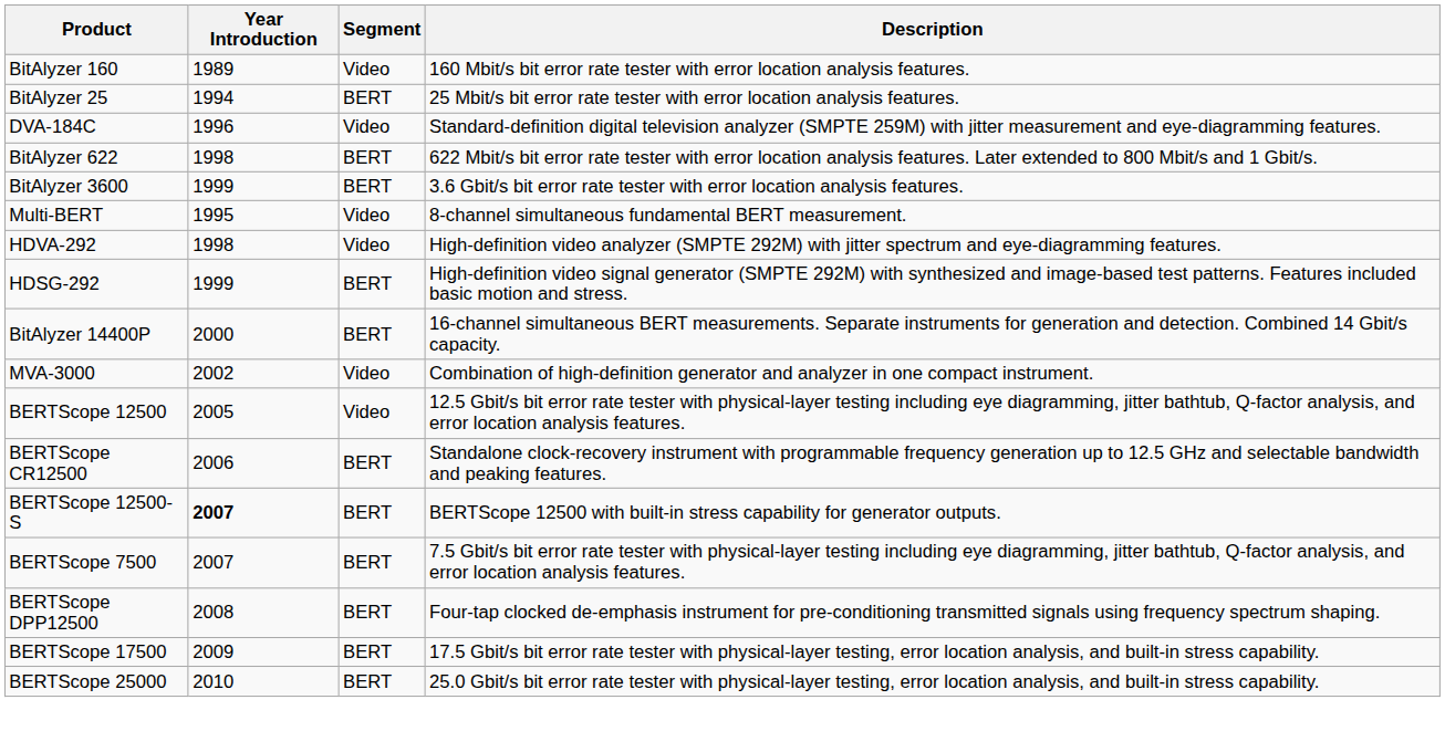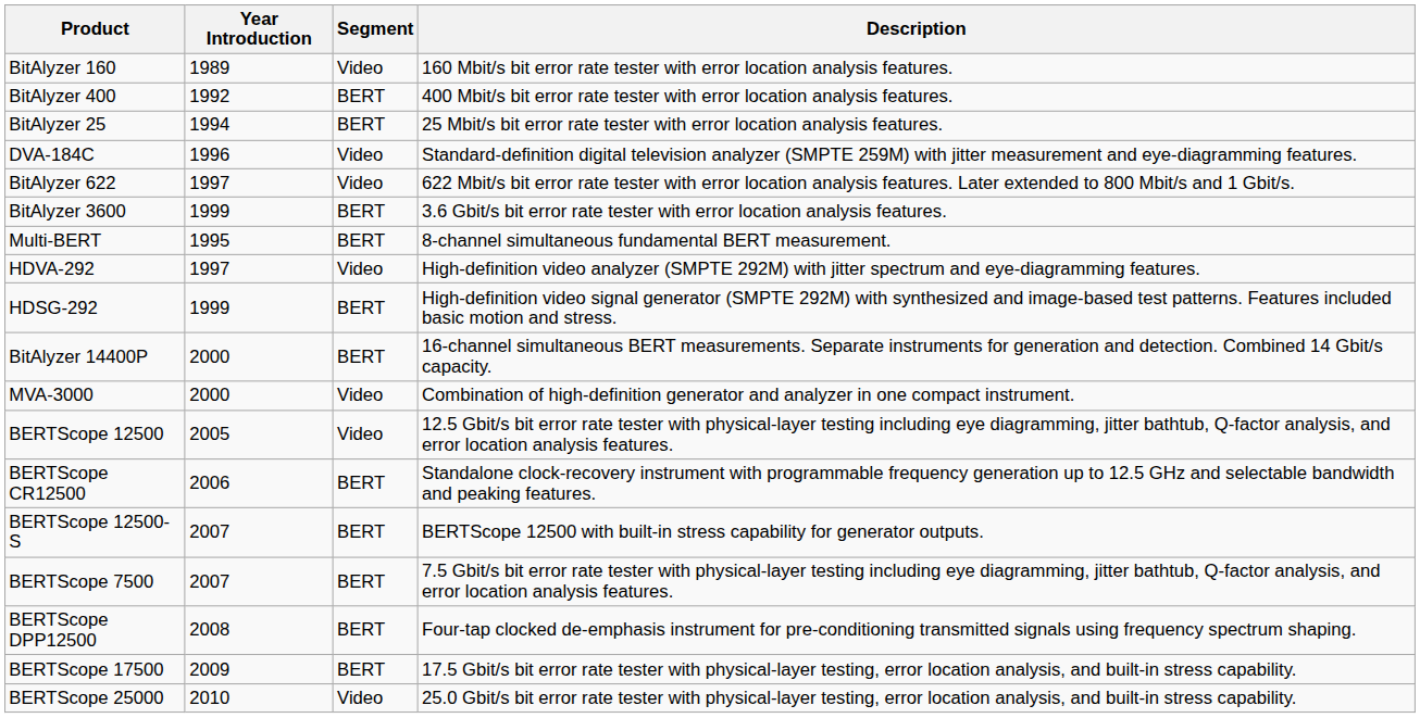+ row: BitAlyzer 400 | 1992 | BERT | 400 Mbit/s bit error rate tester with error location analysis features.
BitAlyzer 622 | Year Introduction: 1998 -> 1997
BitAlyzer 622 | Segment: BERT -> Video
Multi-BERT | Segment: Video -> BERT
HDVA-292 | Year Introduction: 1998 -> 1997
MVA-3000 | Year Introduction: 2002 -> 2000
BERTScope 12500-S | Year Introduction: bold -> normal
BERTScope 25000 | Segment: BERT -> Video
